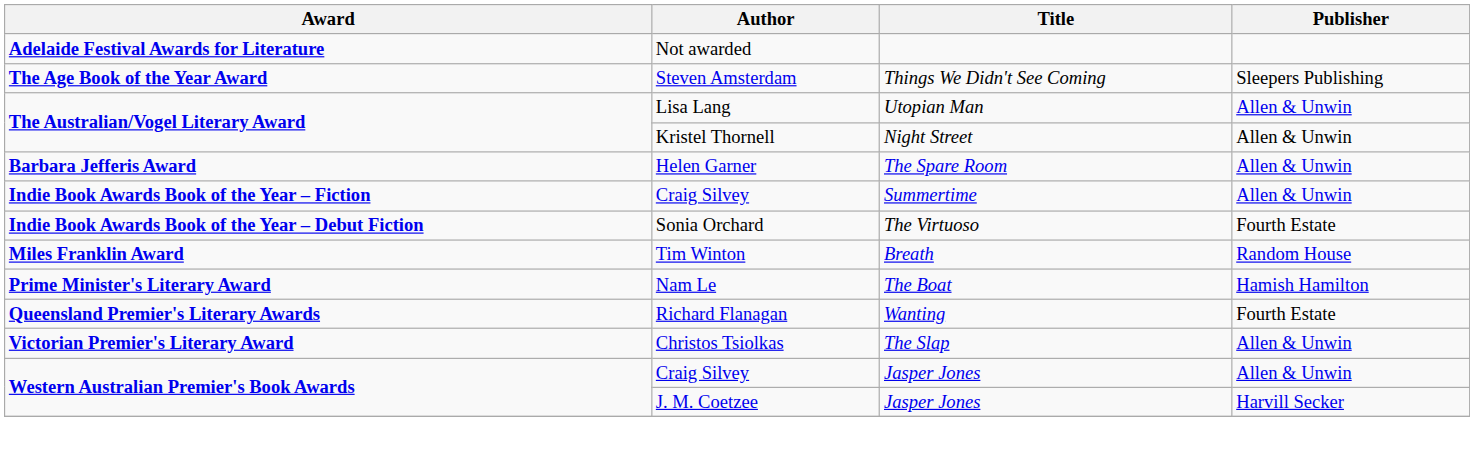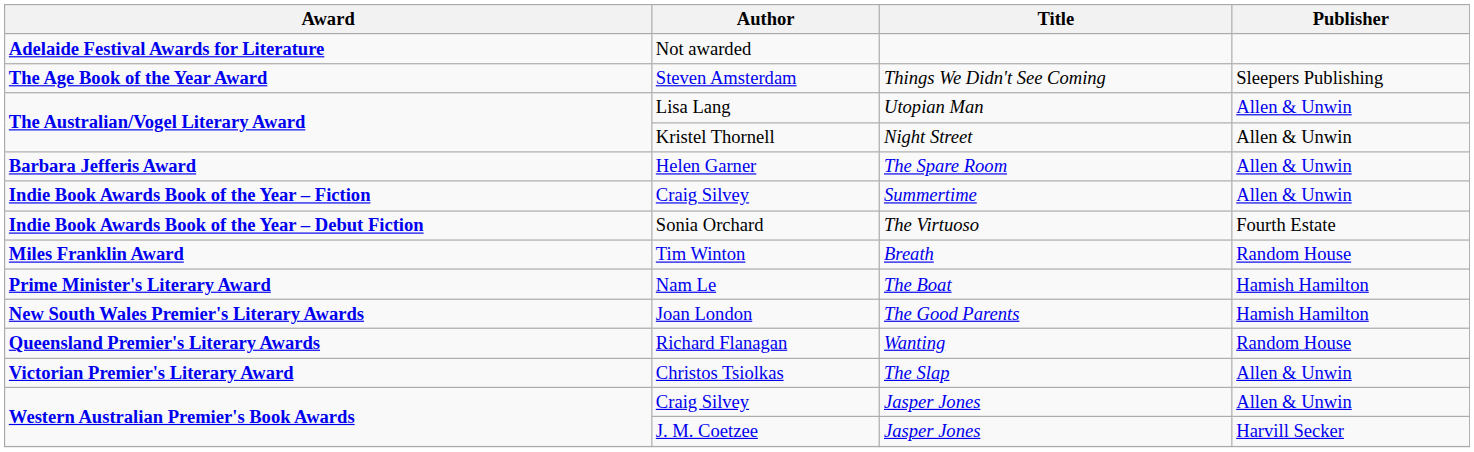+ row: New South Wales Premier's Literary Awards | Joan London | The Good Parents | Hamish Hamilton
Richard Flanagan | Publisher: Fourth Estate -> Random House
